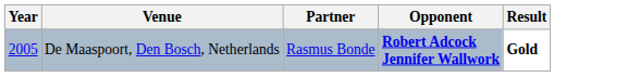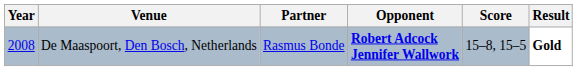+ column: Score | 15–8, 15–5
De Maaspoort, Den Bosch, Netherlands | Year: 2005 -> 2008
